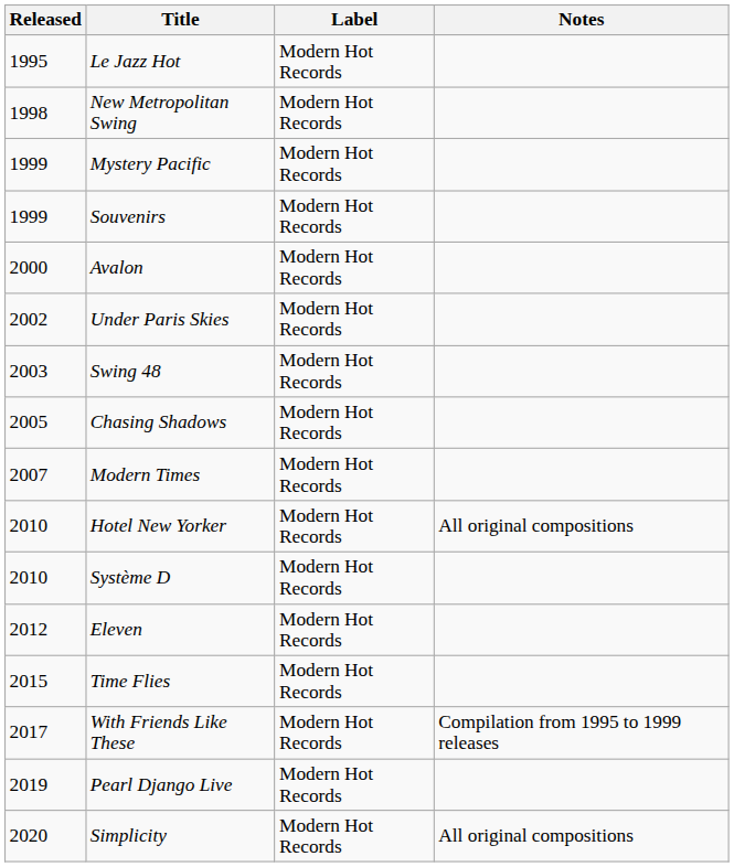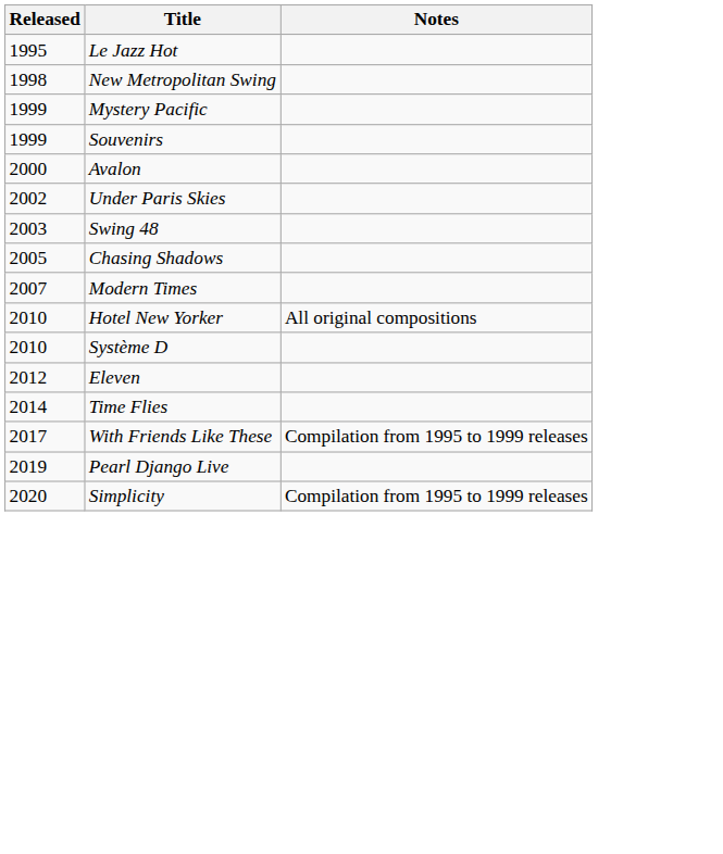- column: Label | Modern Hot Records | Modern Hot Records | Modern Hot Records | Modern Hot Records | Modern Hot Records | Modern Hot Records | Modern Hot Records | Modern Hot Records | Modern Hot Records | Modern Hot Records | Modern Hot Records | Modern Hot Records | Modern Hot Records | Modern Hot Records | Modern Hot Records | Modern Hot Records
Time Flies | Released: 2015 -> 2014
Simplicity | Notes: All original compositions -> Compilation from 1995 to 1999 releases
